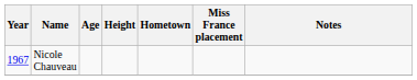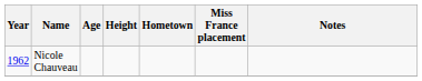Nicole Chauveau | Year: 1967 -> 1962
